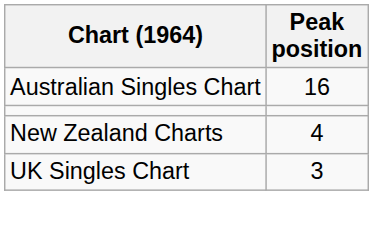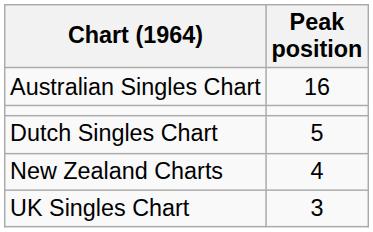+ row: Dutch Singles Chart | 5
